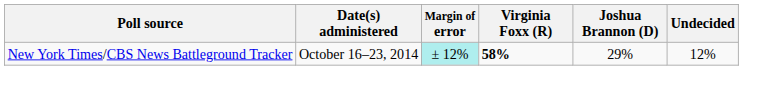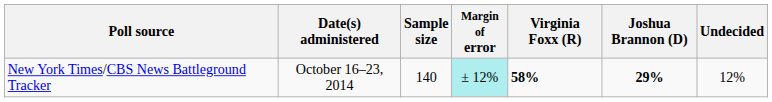+ column: Sample size | 140
New York Times/CBS News Battleground Tracker | Joshua Brannon (D): normal -> bold
